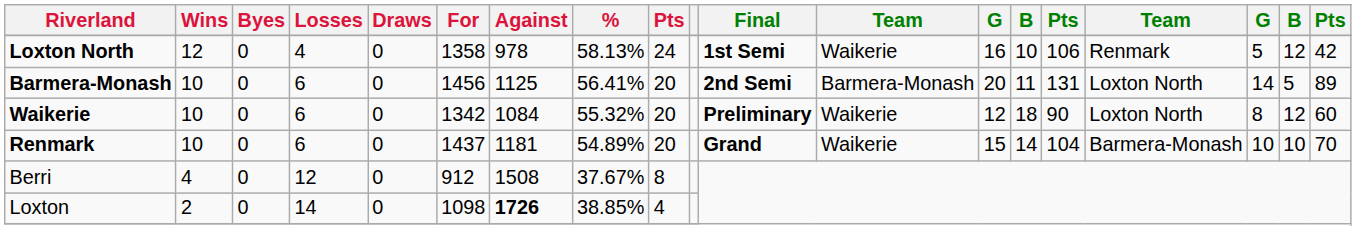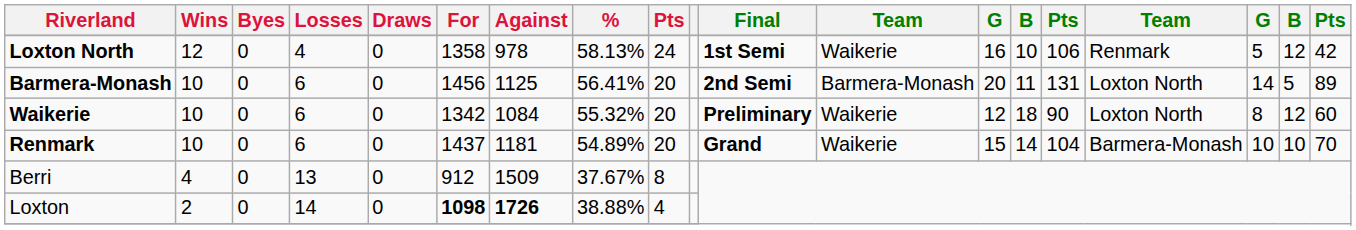Berri | Losses: 12 -> 13
Berri | Against: 1508 -> 1509
Loxton | For: normal -> bold
Loxton | %: 38.85% -> 38.88%
